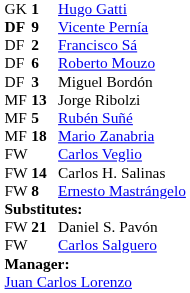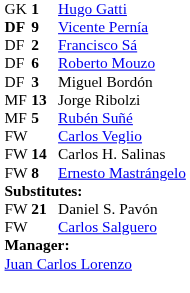- row: MF | 18 | Mario Zanabria
